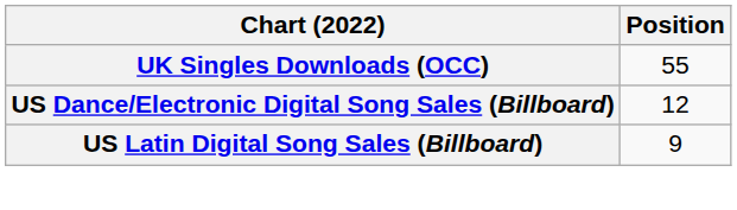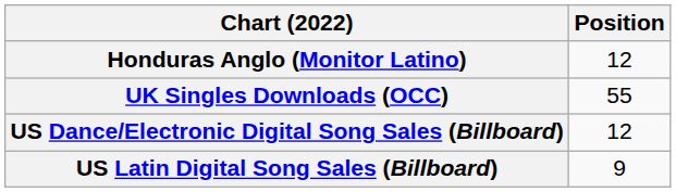+ row: Honduras Anglo (Monitor Latino) | 12
